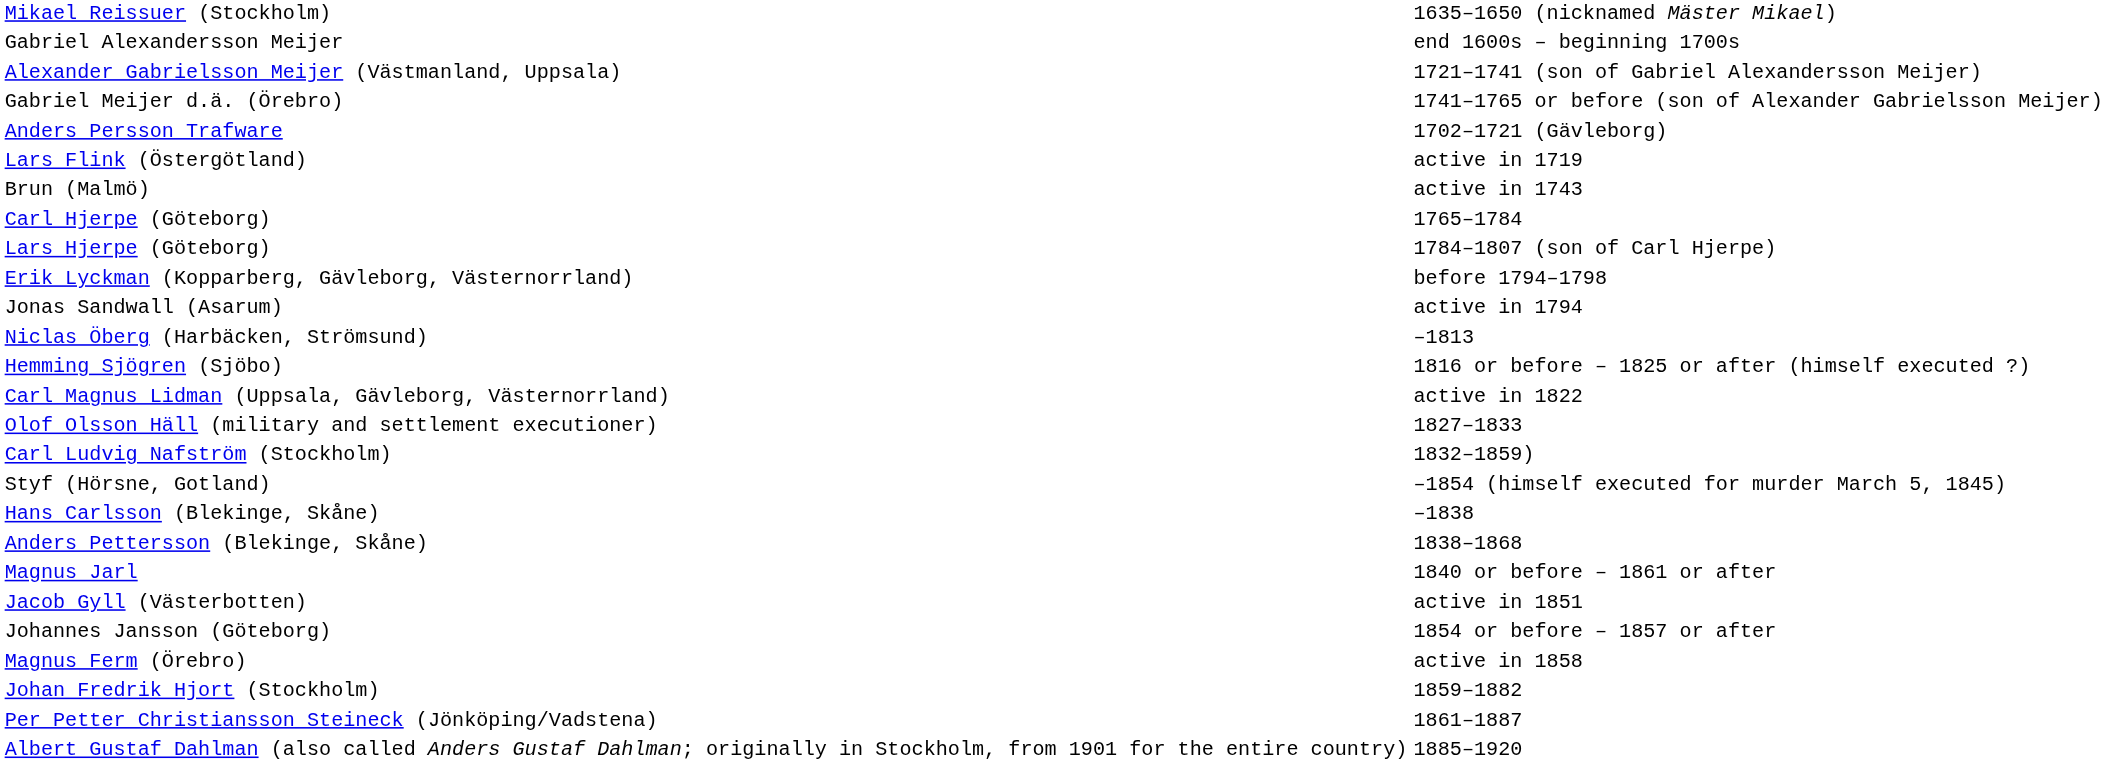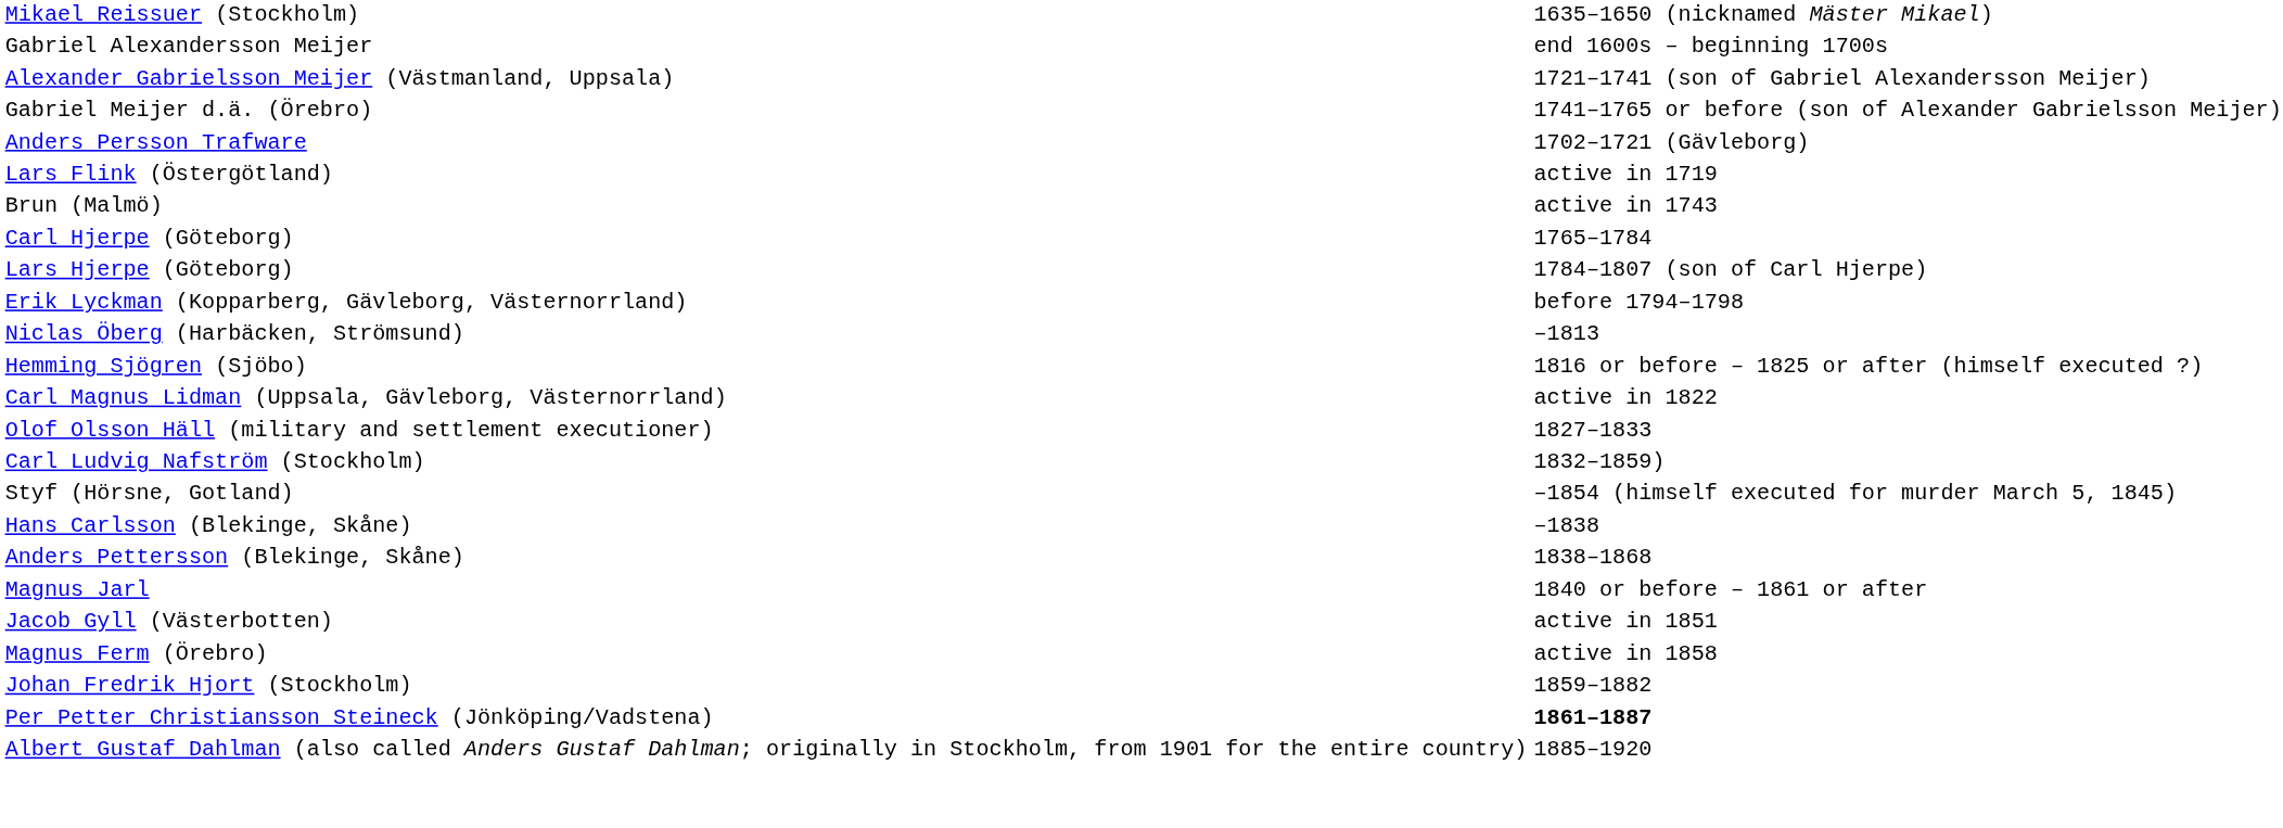- row: Jonas Sandwall (Asarum) | active in 1794
- row: Johannes Jansson (Göteborg) | 1854 or before – 1857 or after
Per Petter Christiansson Steineck (Jönköping/Vadstena) | column 2: normal -> bold
